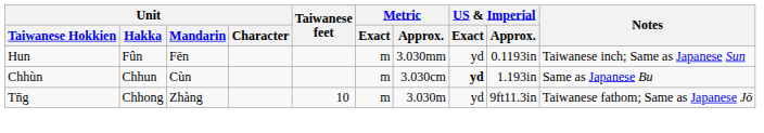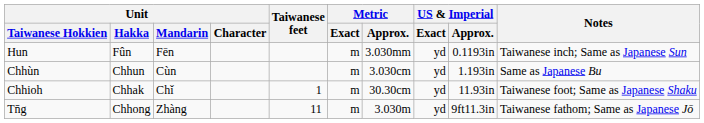Chhùn | US & Imperial / Exact: bold -> normal
+ row: Chhioh | Chhak | Chǐ | 1 | m | 30.30cm | yd | 11.93in | Taiwanese foot; Same as Japanese Shaku
Tn̄g | Taiwanese feet: 10 -> 11
